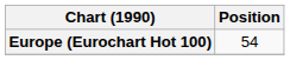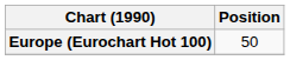Europe (Eurochart Hot 100) | Position: 54 -> 50
